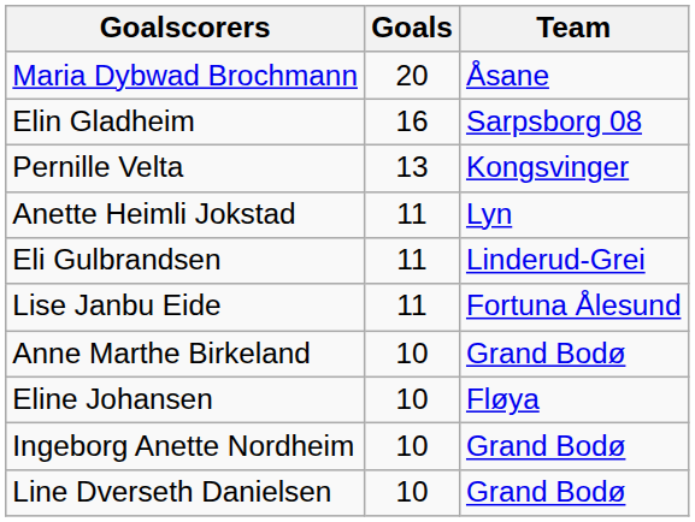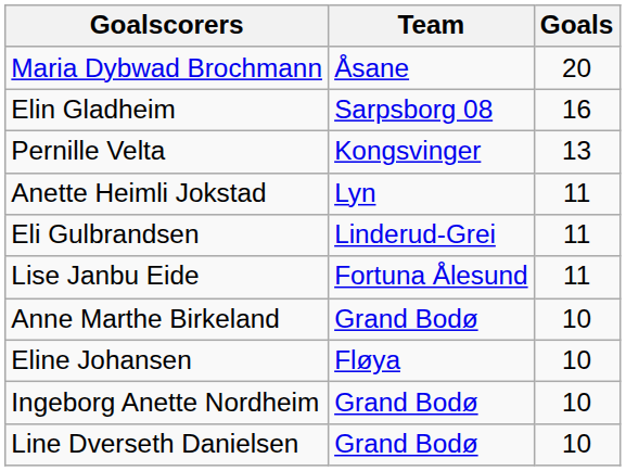columns swapped: Goals <-> Team
